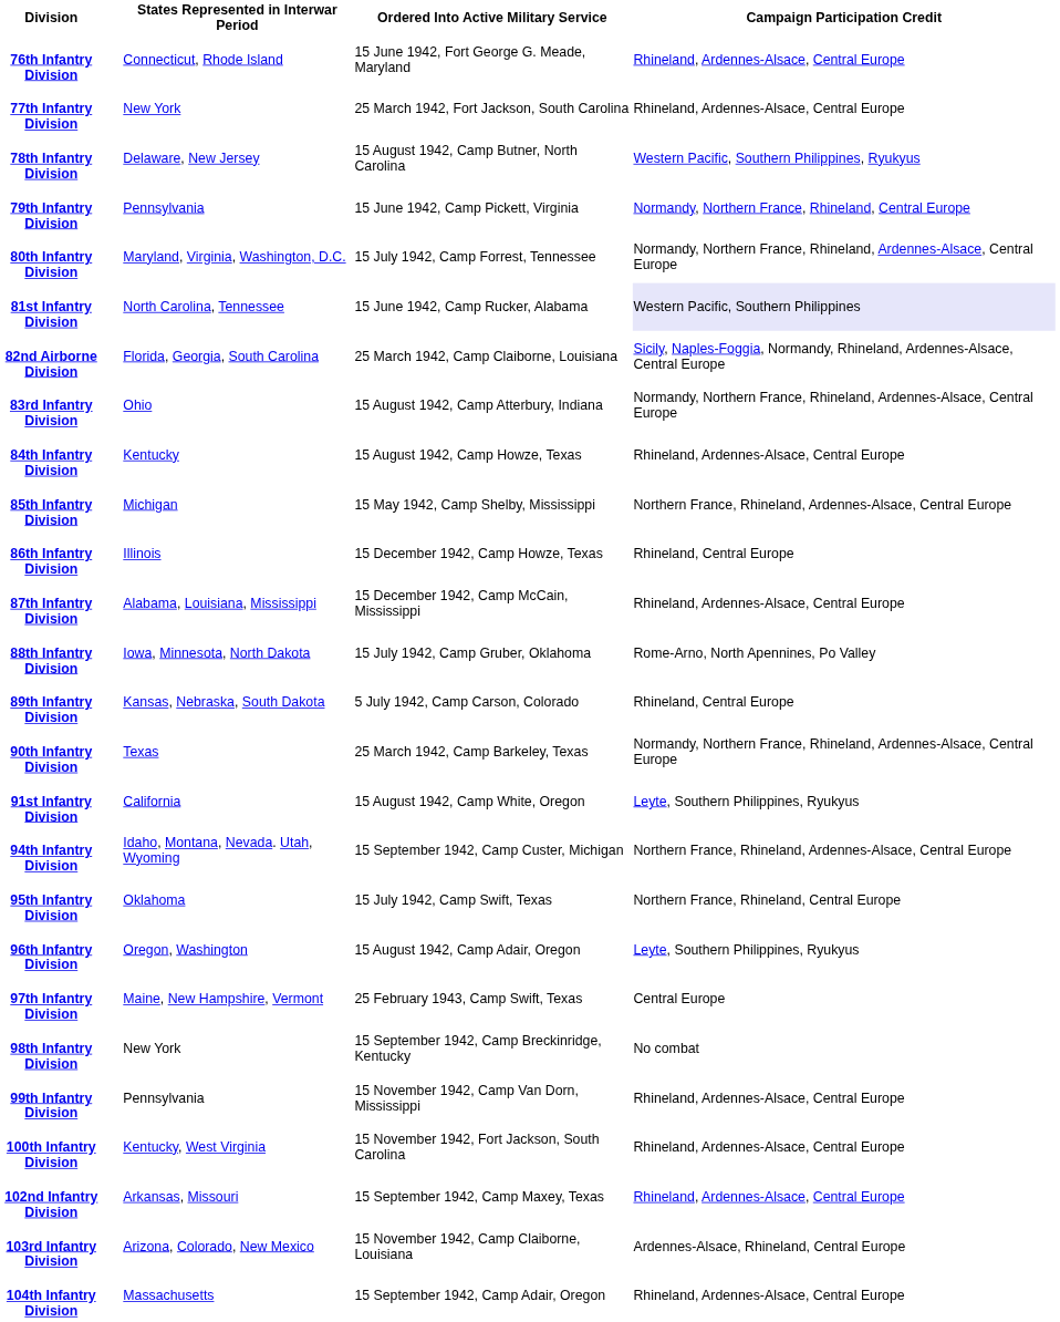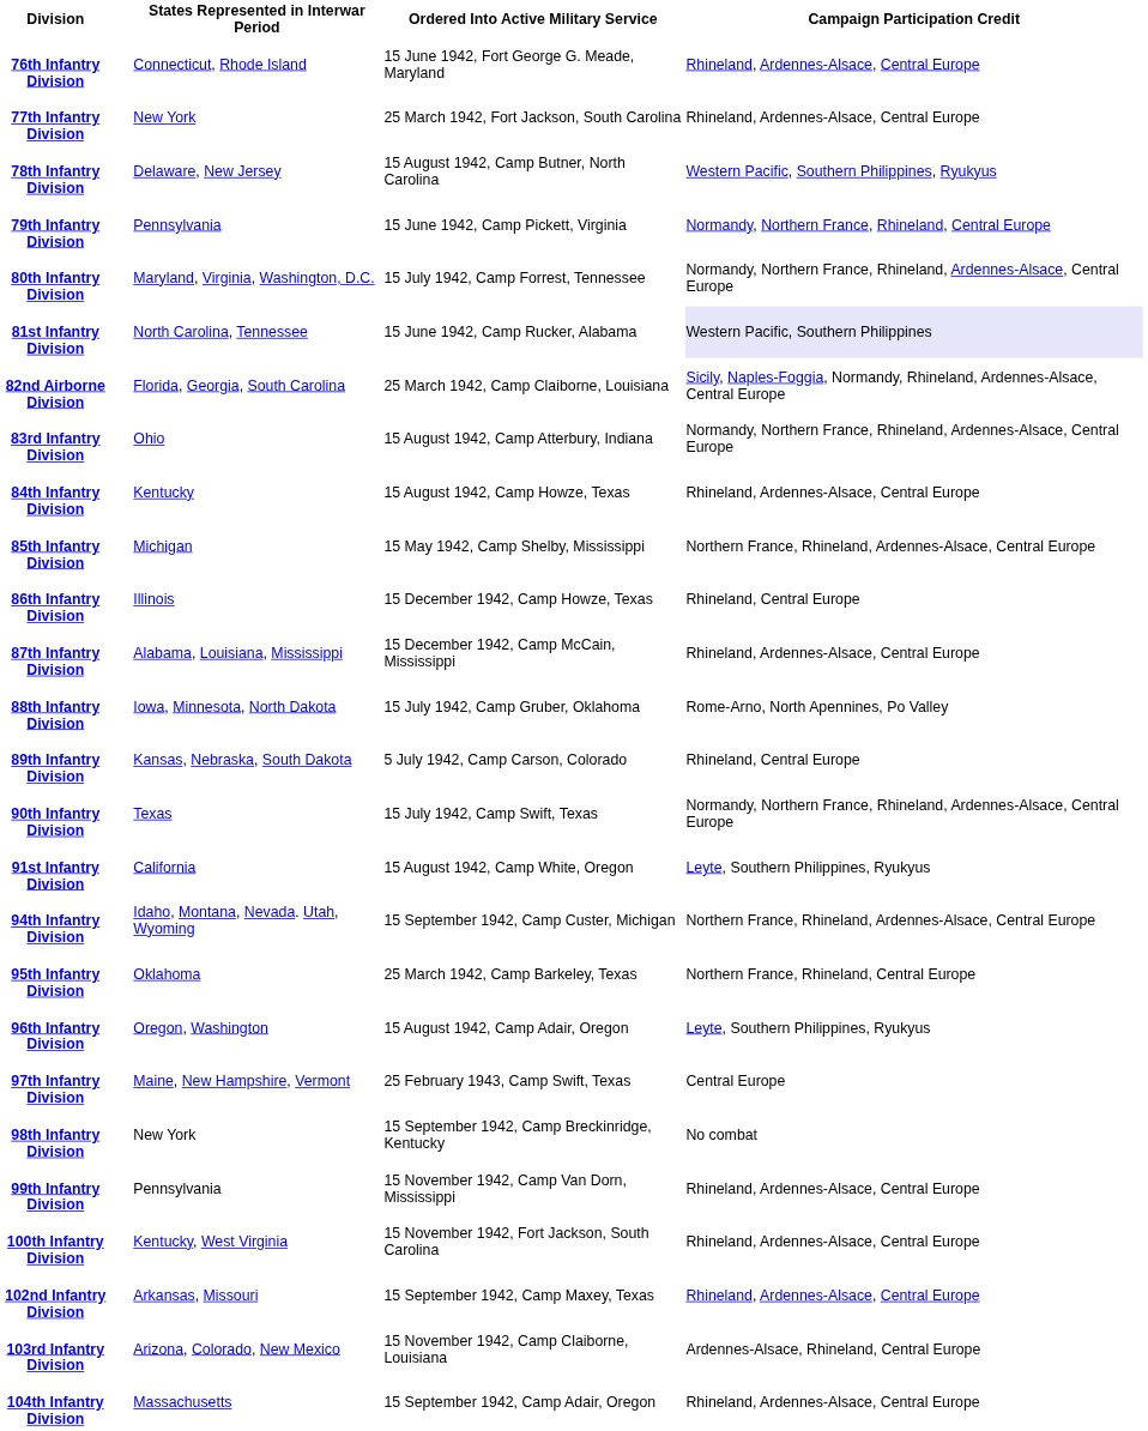90th Infantry Division | Ordered Into Active Military Service: 25 March 1942, Camp Barkeley, Texas -> 15 July 1942, Camp Swift, Texas
95th Infantry Division | Ordered Into Active Military Service: 15 July 1942, Camp Swift, Texas -> 25 March 1942, Camp Barkeley, Texas
